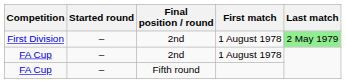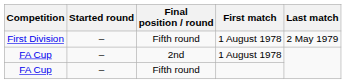First Division | Final position / round: 2nd -> Fifth round
First Division | Last match: lightgreen background -> no background
